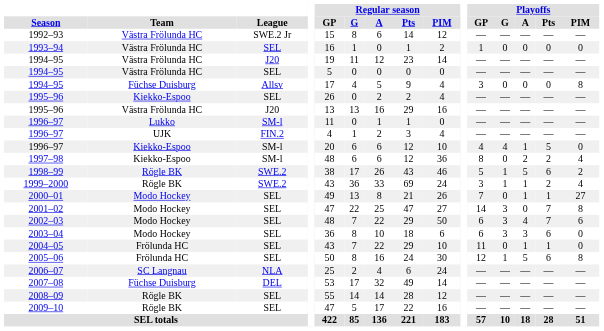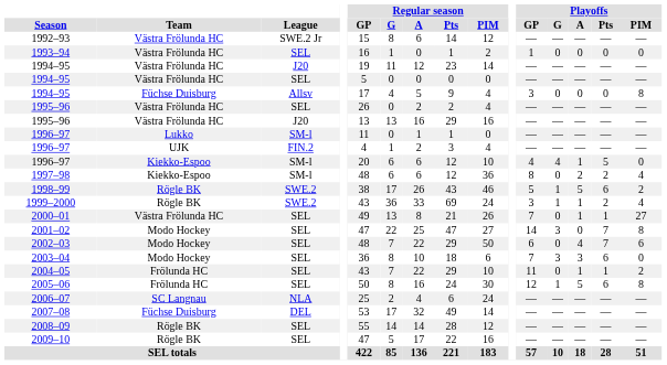1995–96 / SEL | Team: Kiekko-Espoo -> Västra Frölunda HC
2000–01 | Team: Modo Hockey -> Västra Frölunda HC
2002–03 | Playoffs / G: 3 -> 0
2003–04 | Playoffs / GP: 6 -> 7
2004–05 | Playoffs / PIM: 0 -> 2
